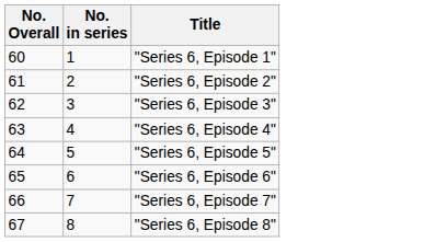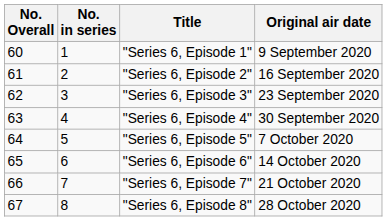+ column: Original air date | 9 September 2020 | 16 September 2020 | 23 September 2020 | 30 September 2020 | 7 October 2020 | 14 October 2020 | 21 October 2020 | 28 October 2020
